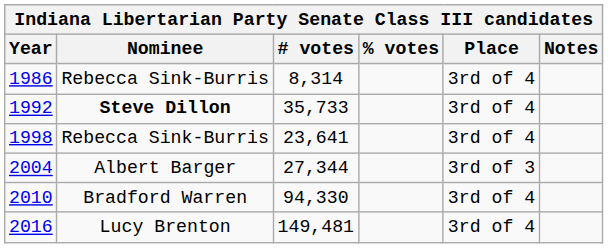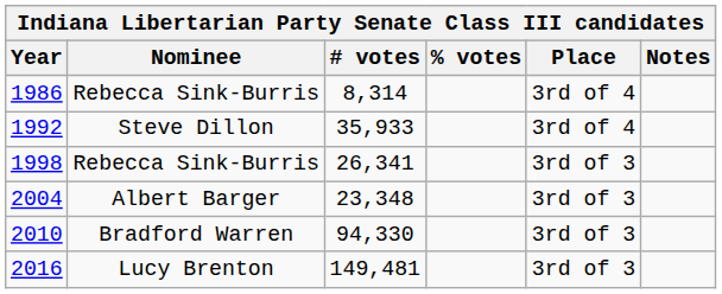1992 | Nominee: bold -> normal
1992 | # votes: 35,733 -> 35,933
1998 | # votes: 23,641 -> 26,341
1998 | Place: 3rd of 4 -> 3rd of 3
2004 | # votes: 27,344 -> 23,348
2010 | Place: 3rd of 4 -> 3rd of 3
2016 | Place: 3rd of 4 -> 3rd of 3
